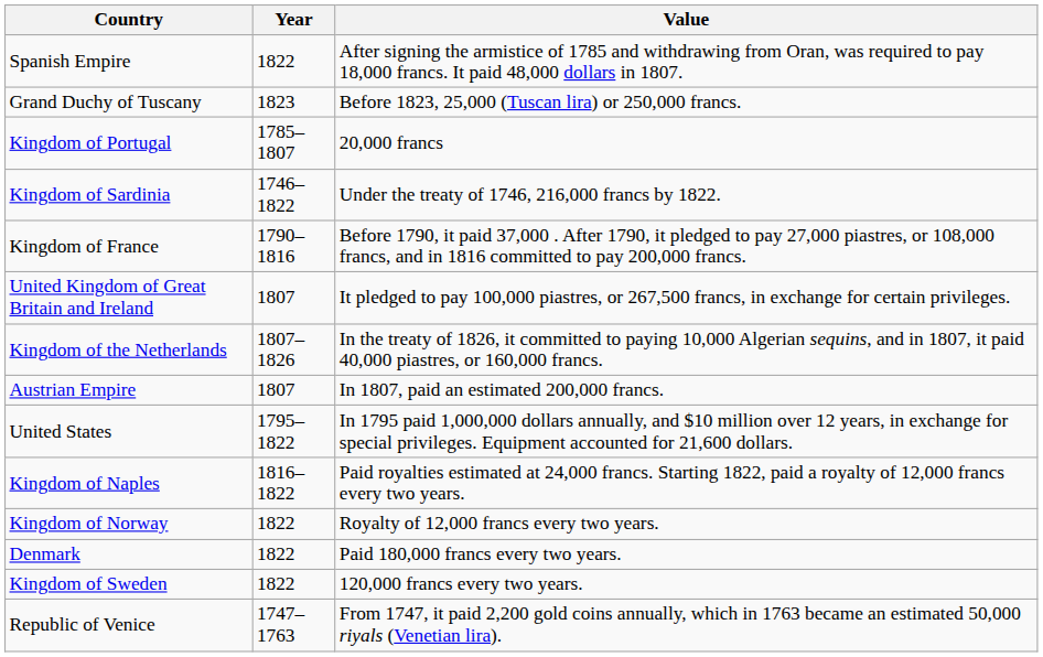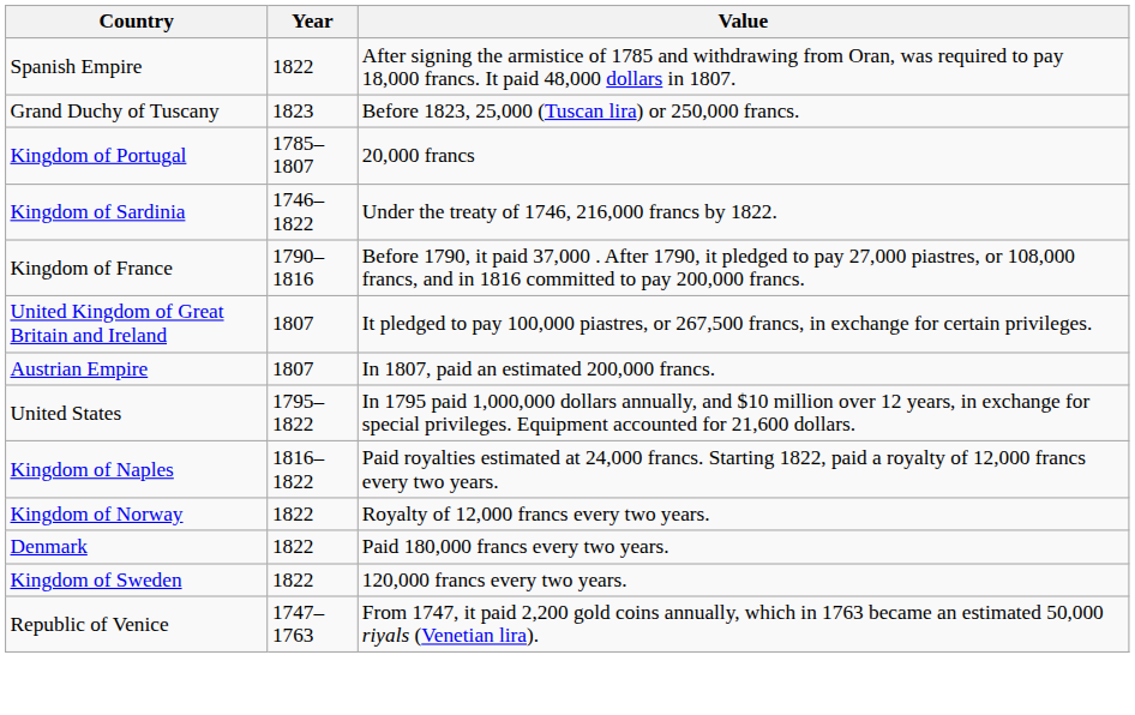- row: Kingdom of the Netherlands | 1807–1826 | In the treaty of 1826, it committed to paying 10,000 Algerian sequins, and in 1807, it paid 40,000 piastres, or 160,000 francs.
